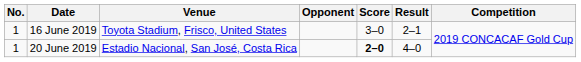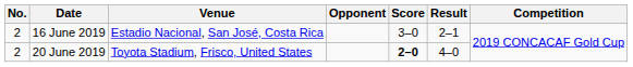16 June 2019 | No.: 1 -> 2
16 June 2019 | Venue: Toyota Stadium, Frisco, United States -> Estadio Nacional, San José, Costa Rica
20 June 2019 | No.: 1 -> 2
20 June 2019 | Venue: Estadio Nacional, San José, Costa Rica -> Toyota Stadium, Frisco, United States
